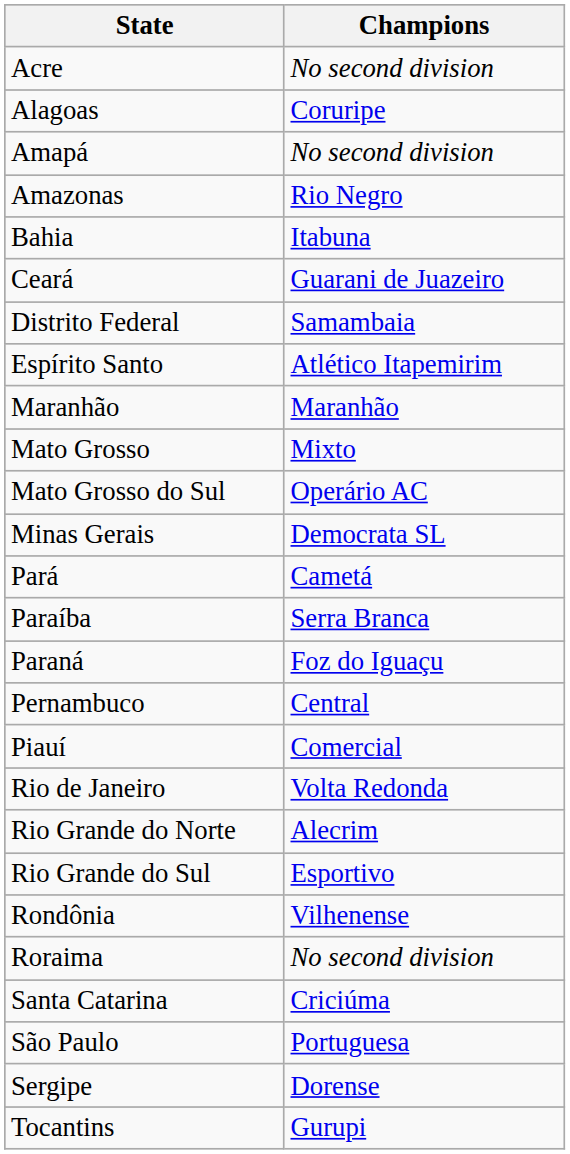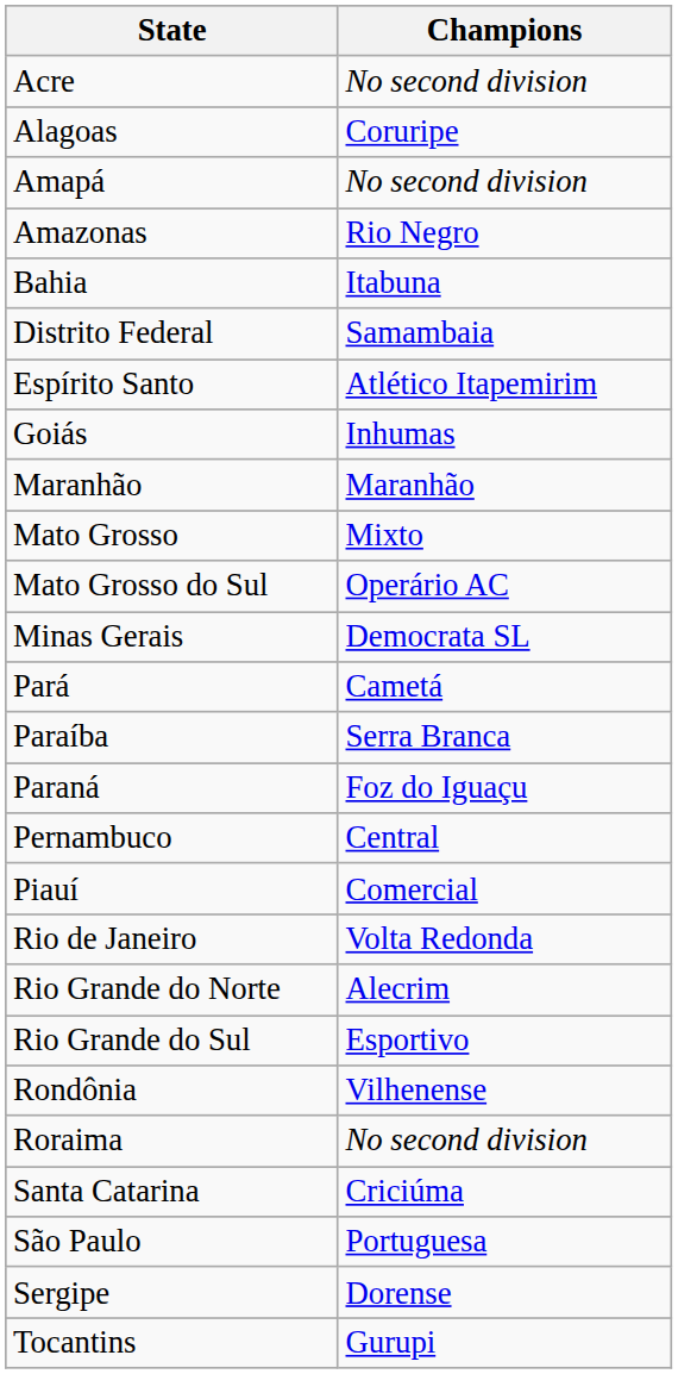- row: Ceará | Guarani de Juazeiro
+ row: Goiás | Inhumas
